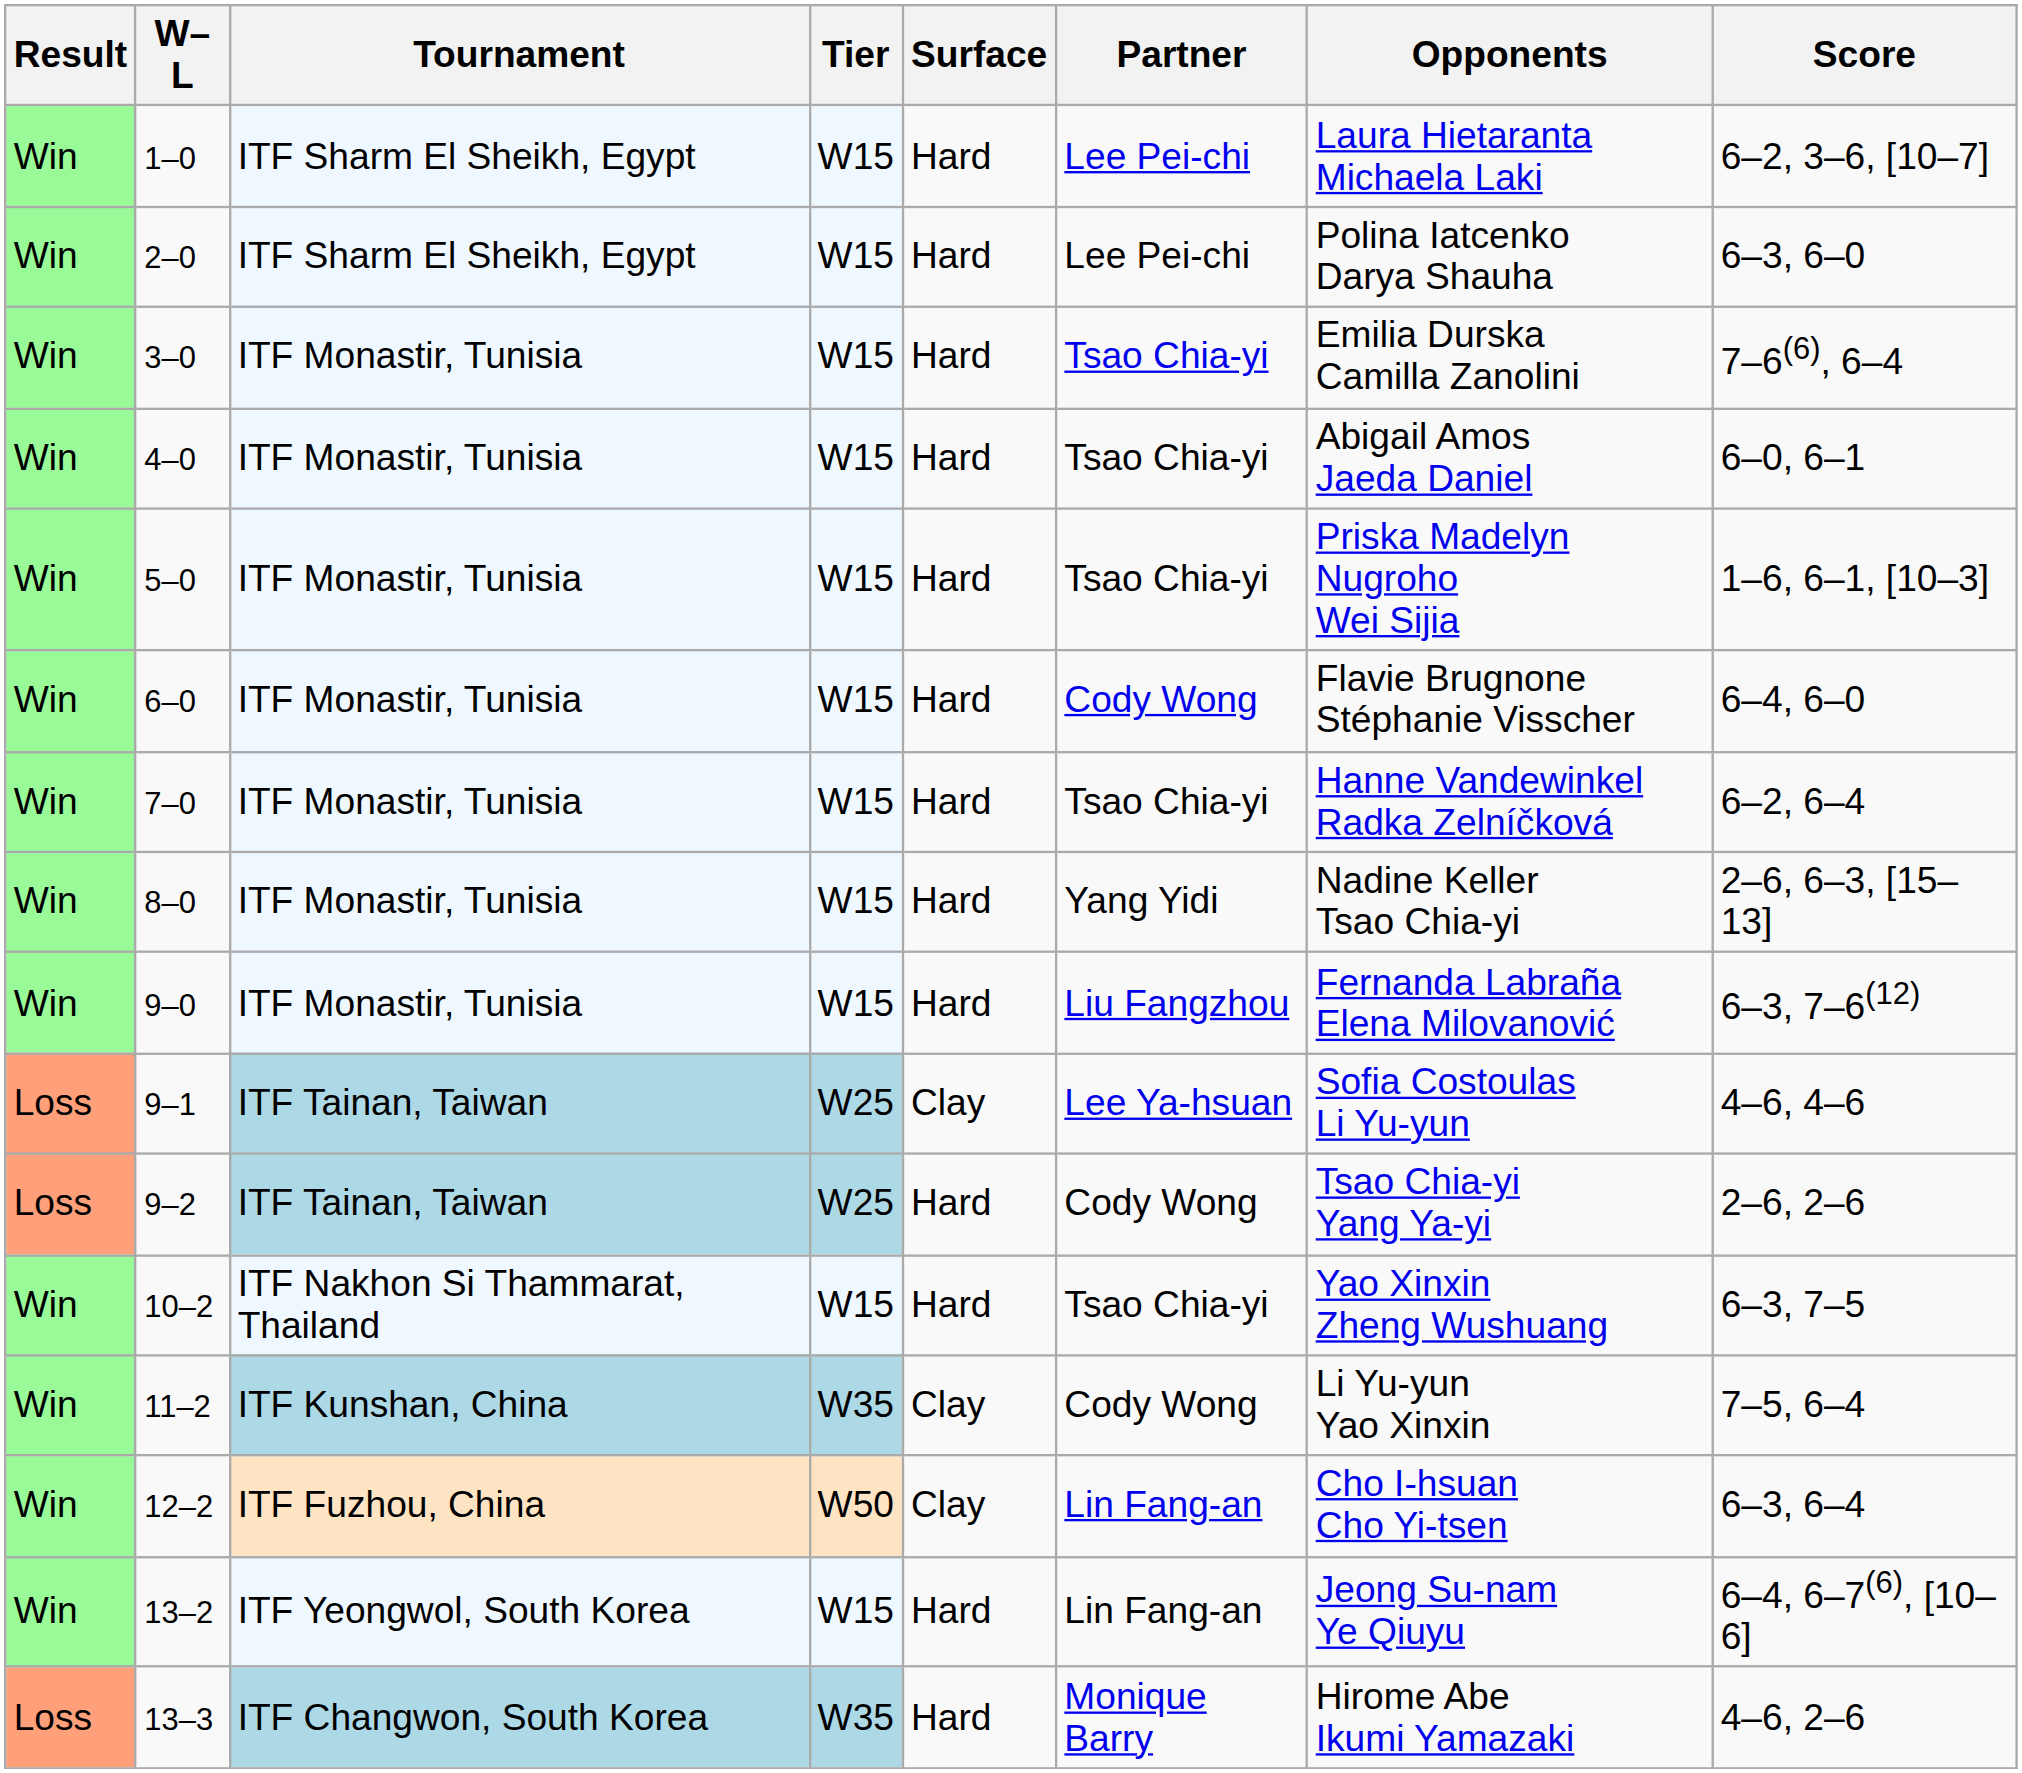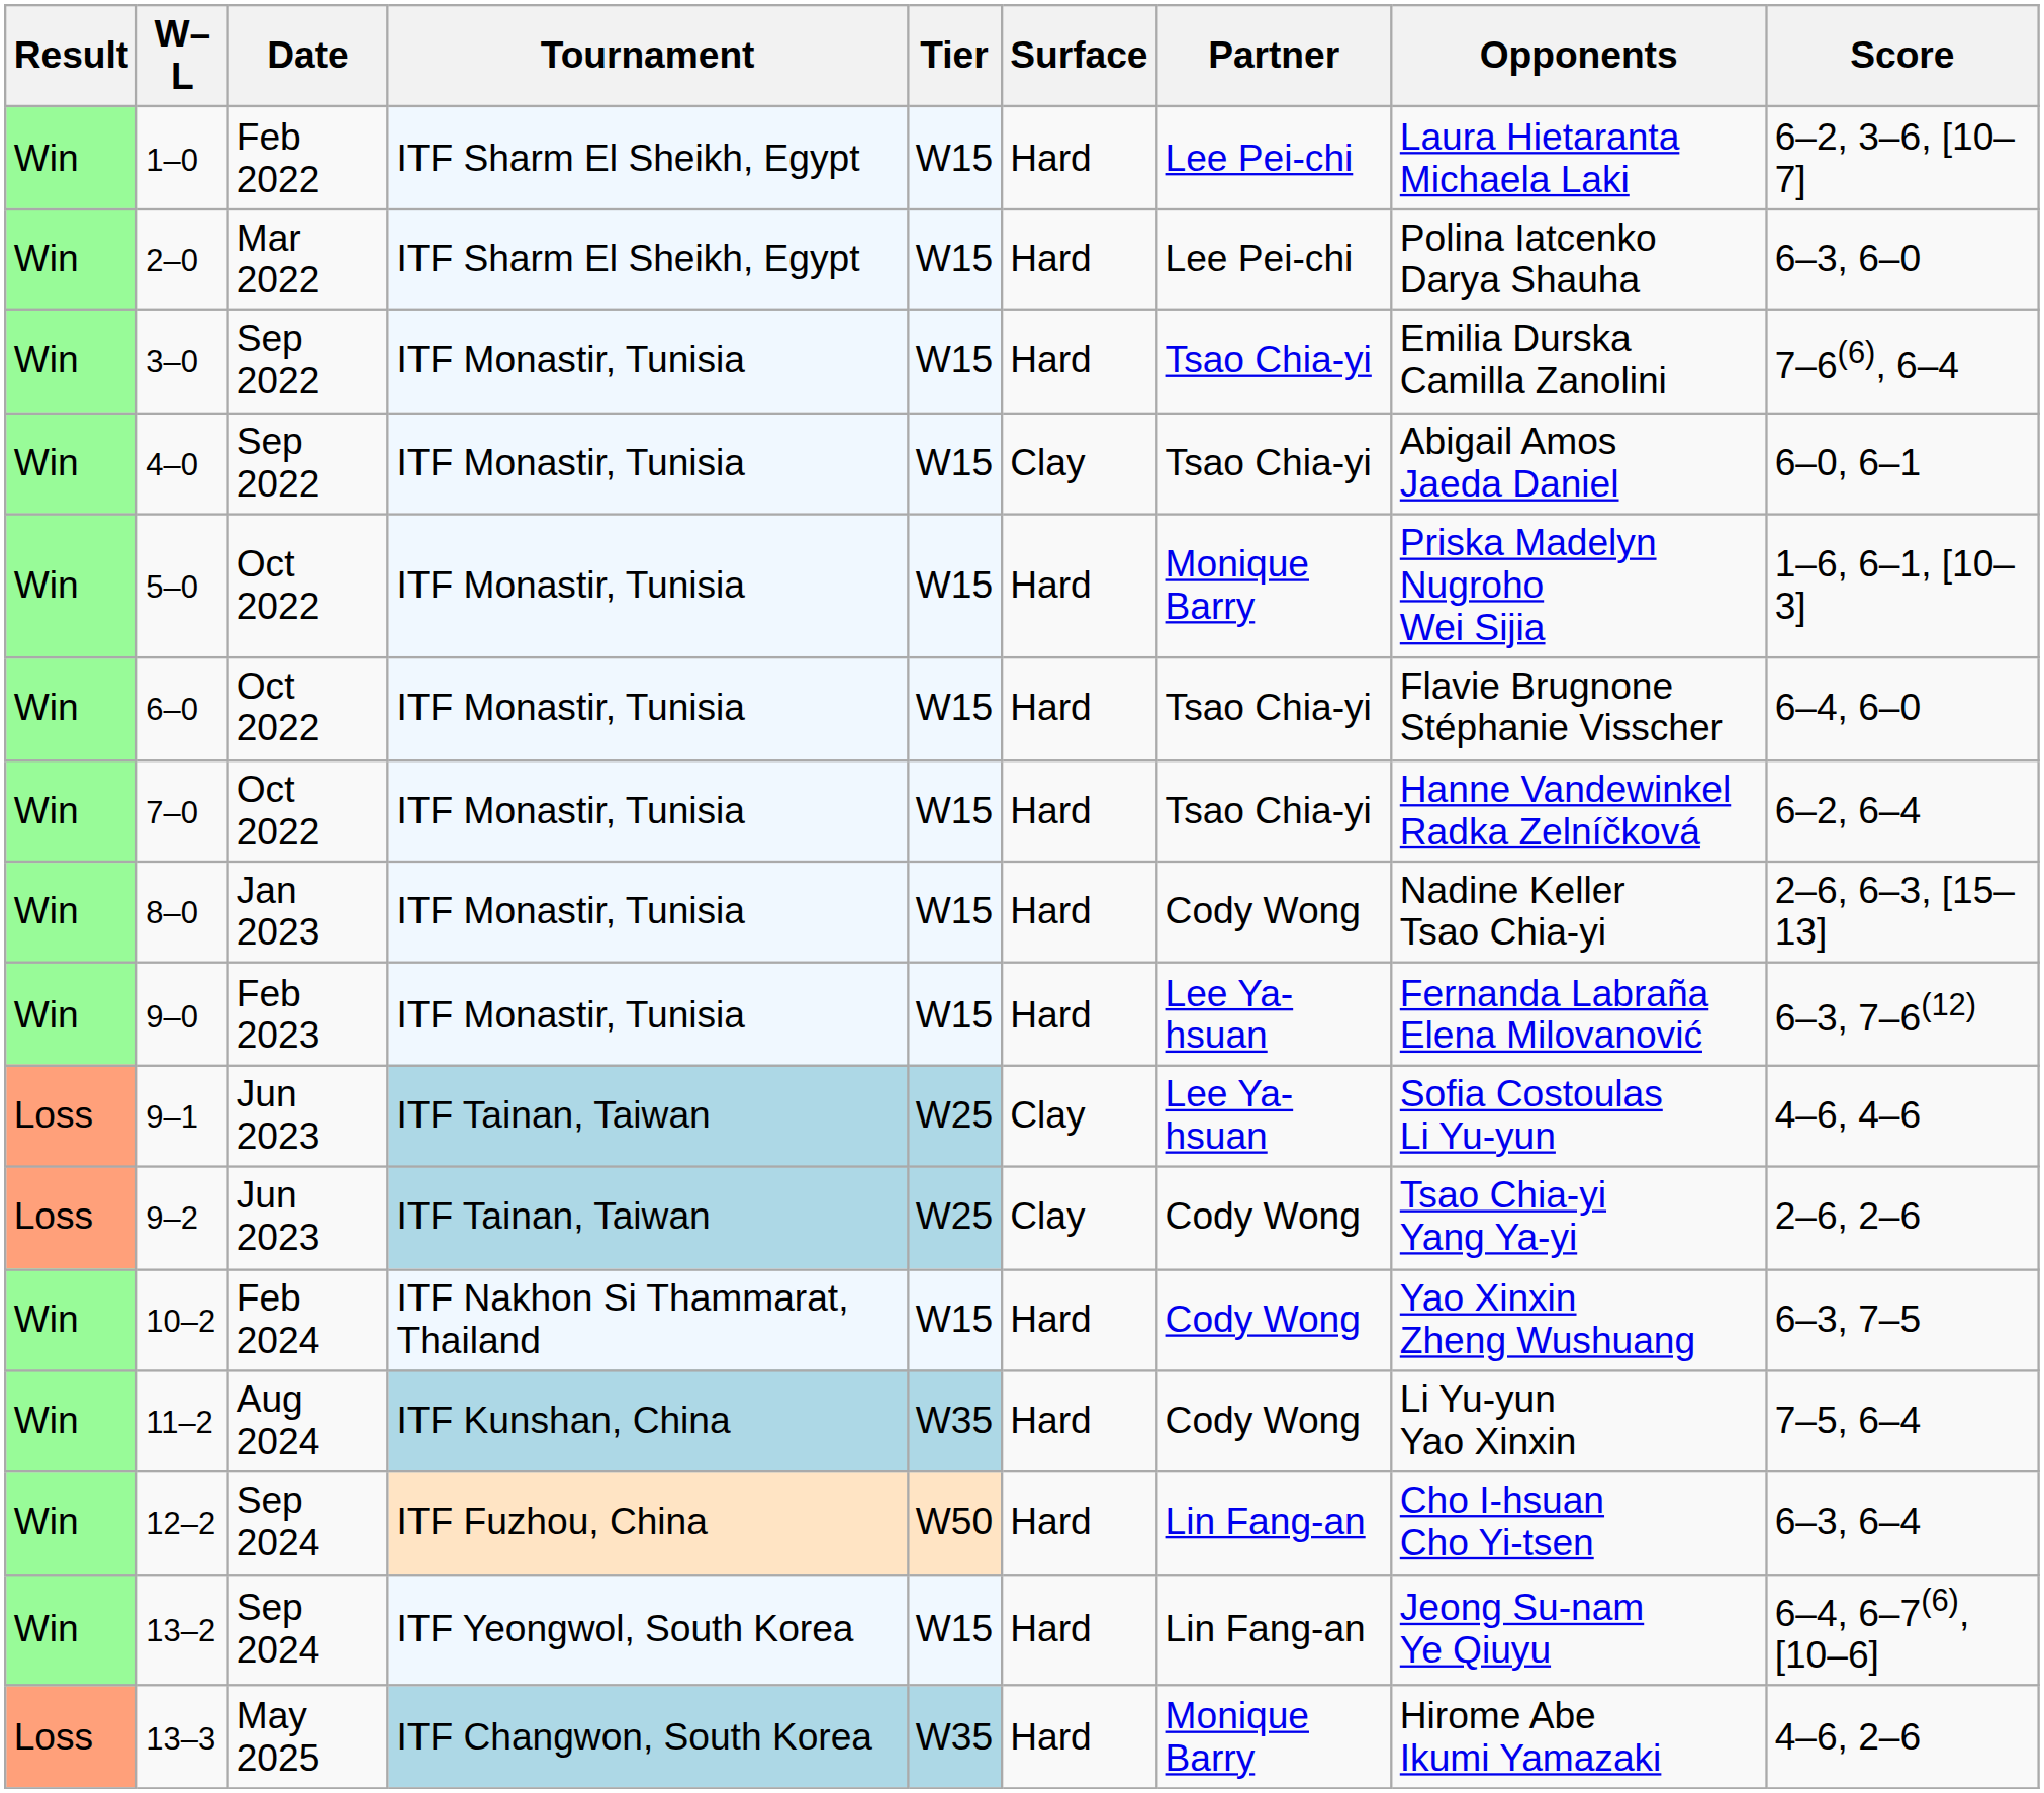+ column: Date | Feb 2022 | Mar 2022 | Sep 2022 | Sep 2022 | Oct 2022 | Oct 2022 | Oct 2022 | Jan 2023 | Feb 2023 | Jun 2023 | Jun 2023 | Feb 2024 | Aug 2024 | Sep 2024 | Sep 2024 | May 2025
4–0 | Surface: Hard -> Clay
5–0 | Partner: Tsao Chia-yi -> Monique Barry
6–0 | Partner: Cody Wong -> Tsao Chia-yi
8–0 | Partner: Yang Yidi -> Cody Wong
9–0 | Partner: Liu Fangzhou -> Lee Ya-hsuan
9–2 | Surface: Hard -> Clay
10–2 | Partner: Tsao Chia-yi -> Cody Wong
11–2 | Surface: Clay -> Hard
12–2 | Surface: Clay -> Hard
